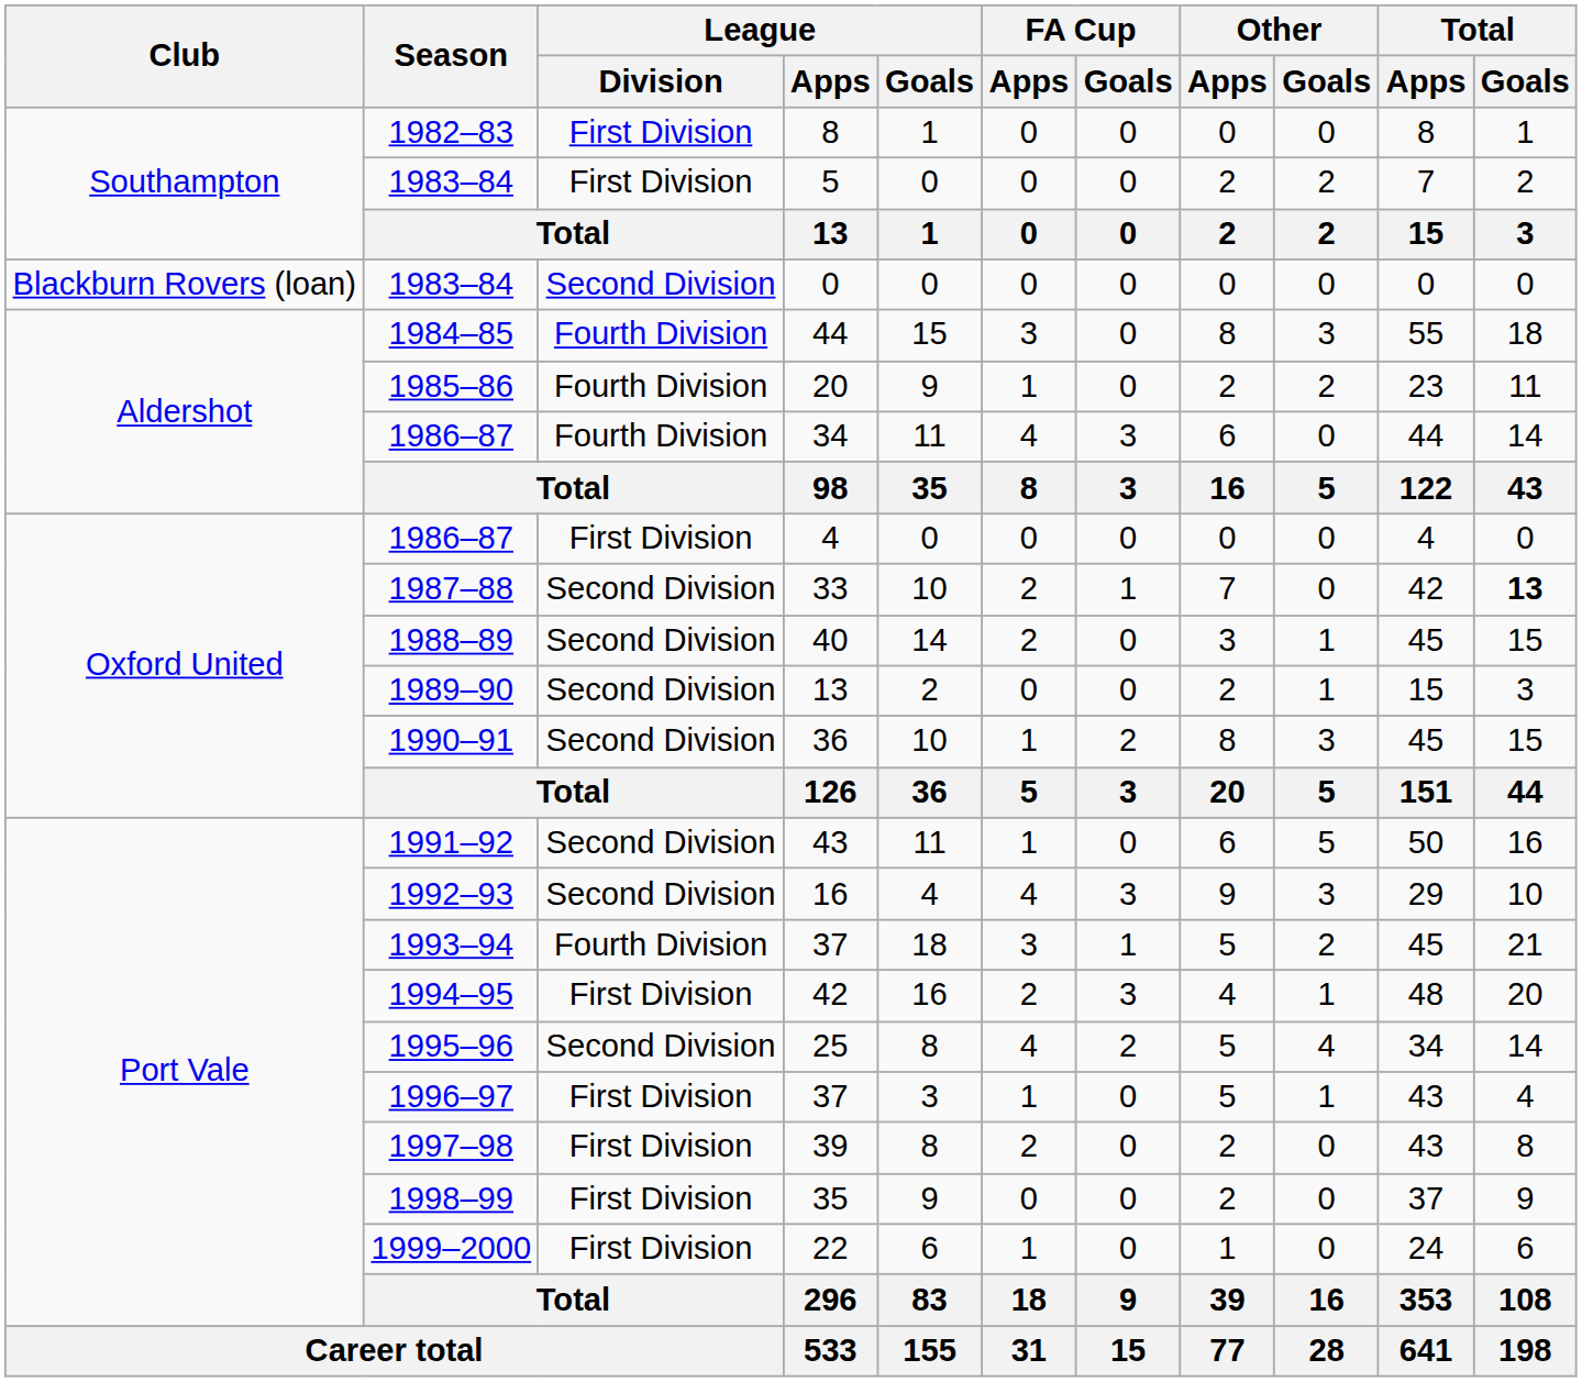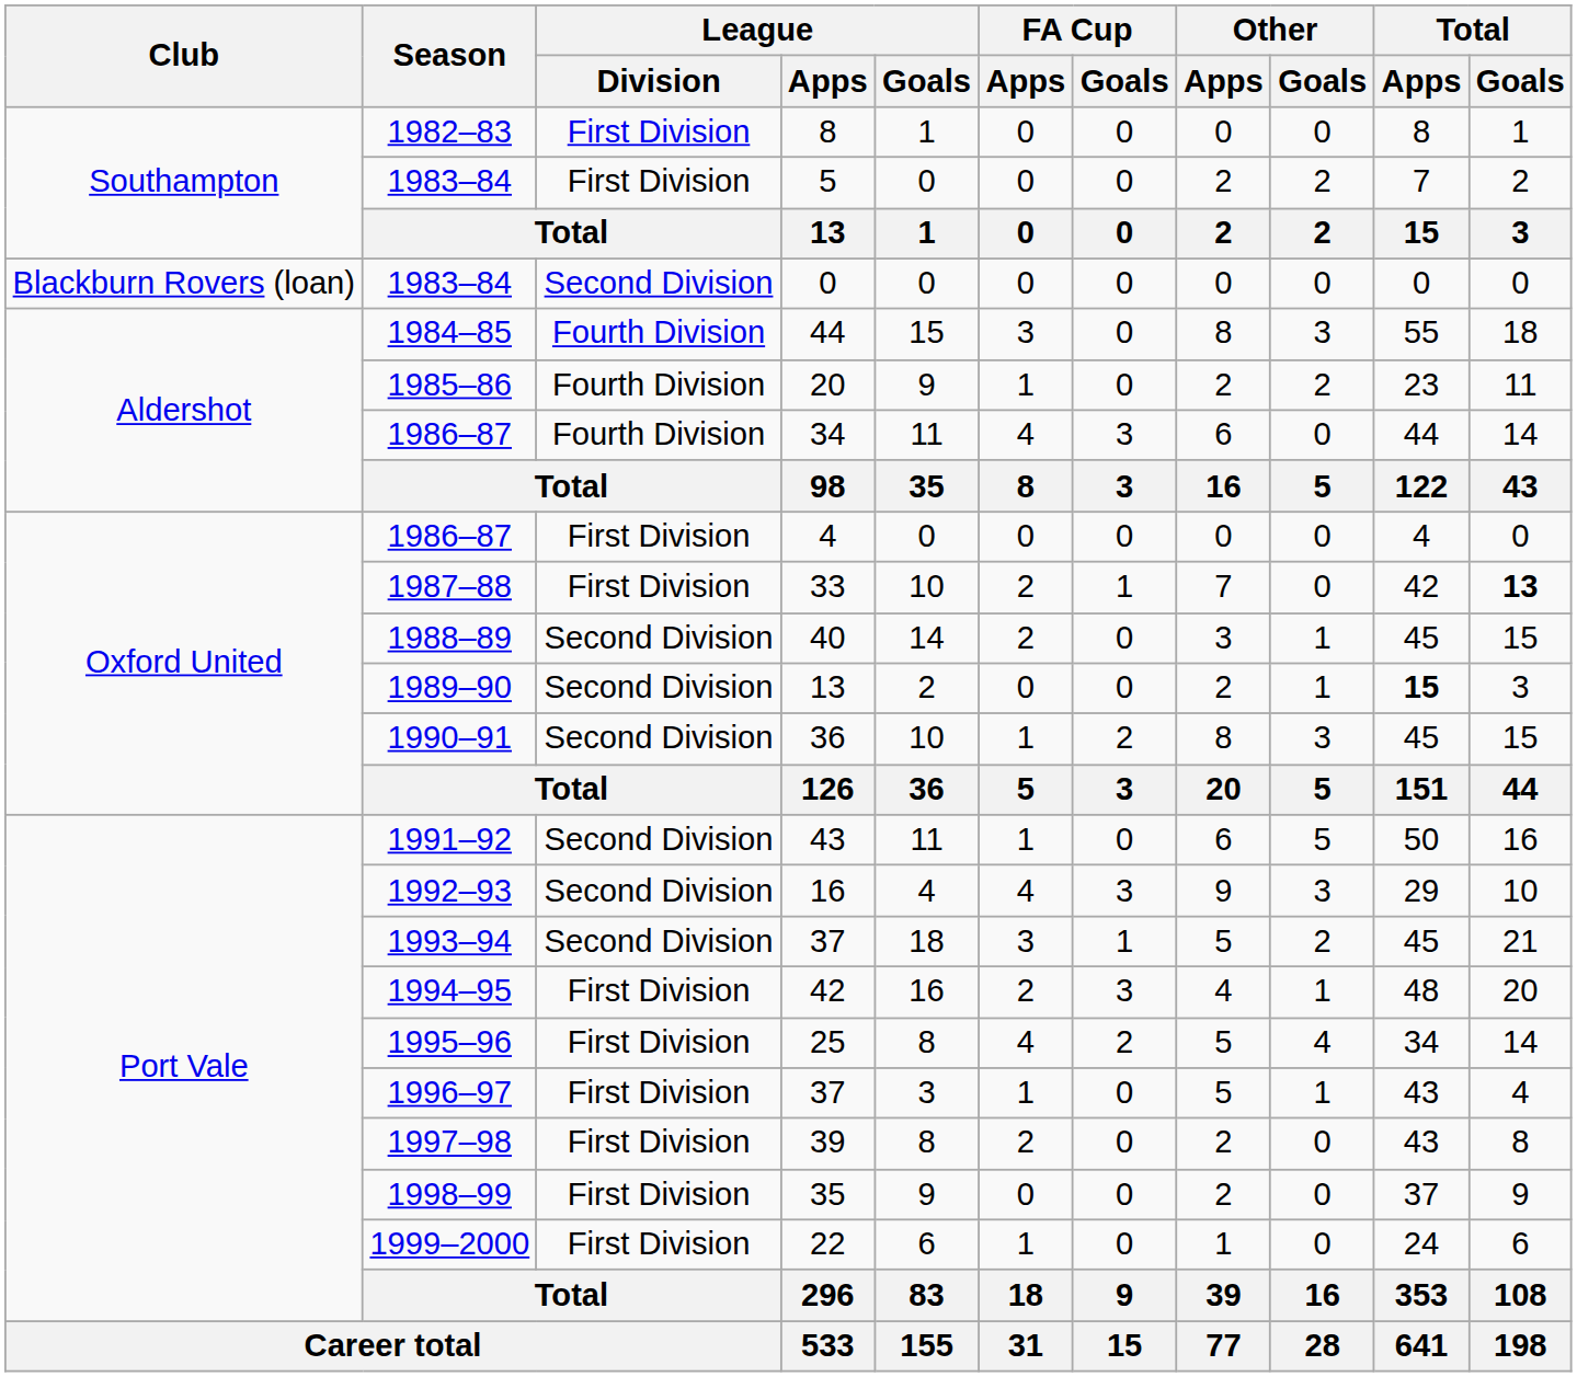33 | League / Division: Second Division -> First Division
1989–90 / 13 | Total / Apps: normal -> bold
1993–94 / 37 | League / Division: Fourth Division -> Second Division
25 | League / Division: Second Division -> First Division
